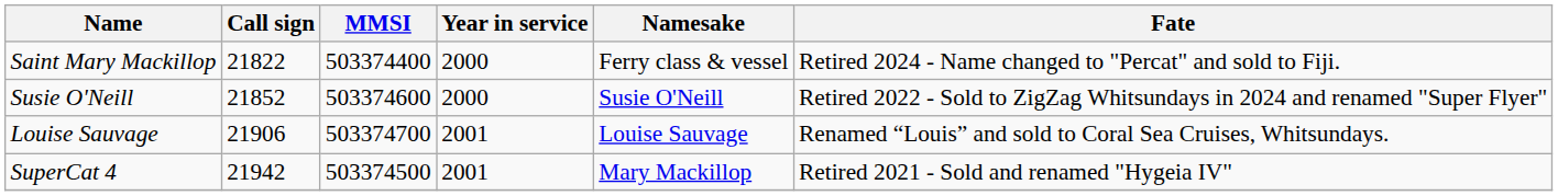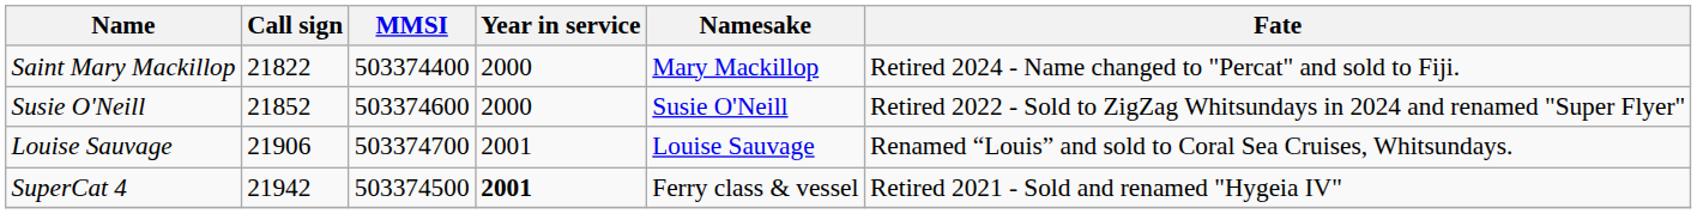Saint Mary Mackillop | Namesake: Ferry class & vessel -> Mary Mackillop
SuperCat 4 | Year in service: normal -> bold
SuperCat 4 | Namesake: Mary Mackillop -> Ferry class & vessel
